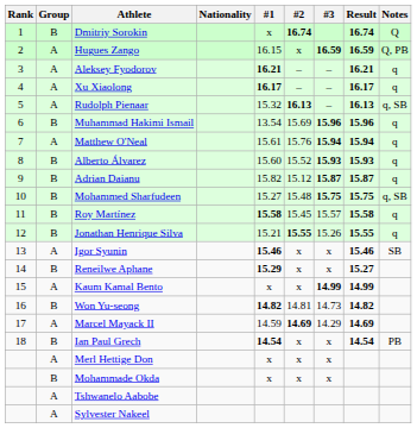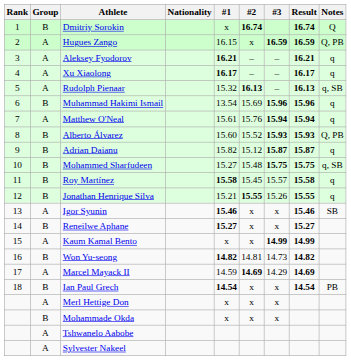Alberto Álvarez | Notes: q -> Q, PB
Reneilwe Aphane | #1: 15.29 -> 15.27
